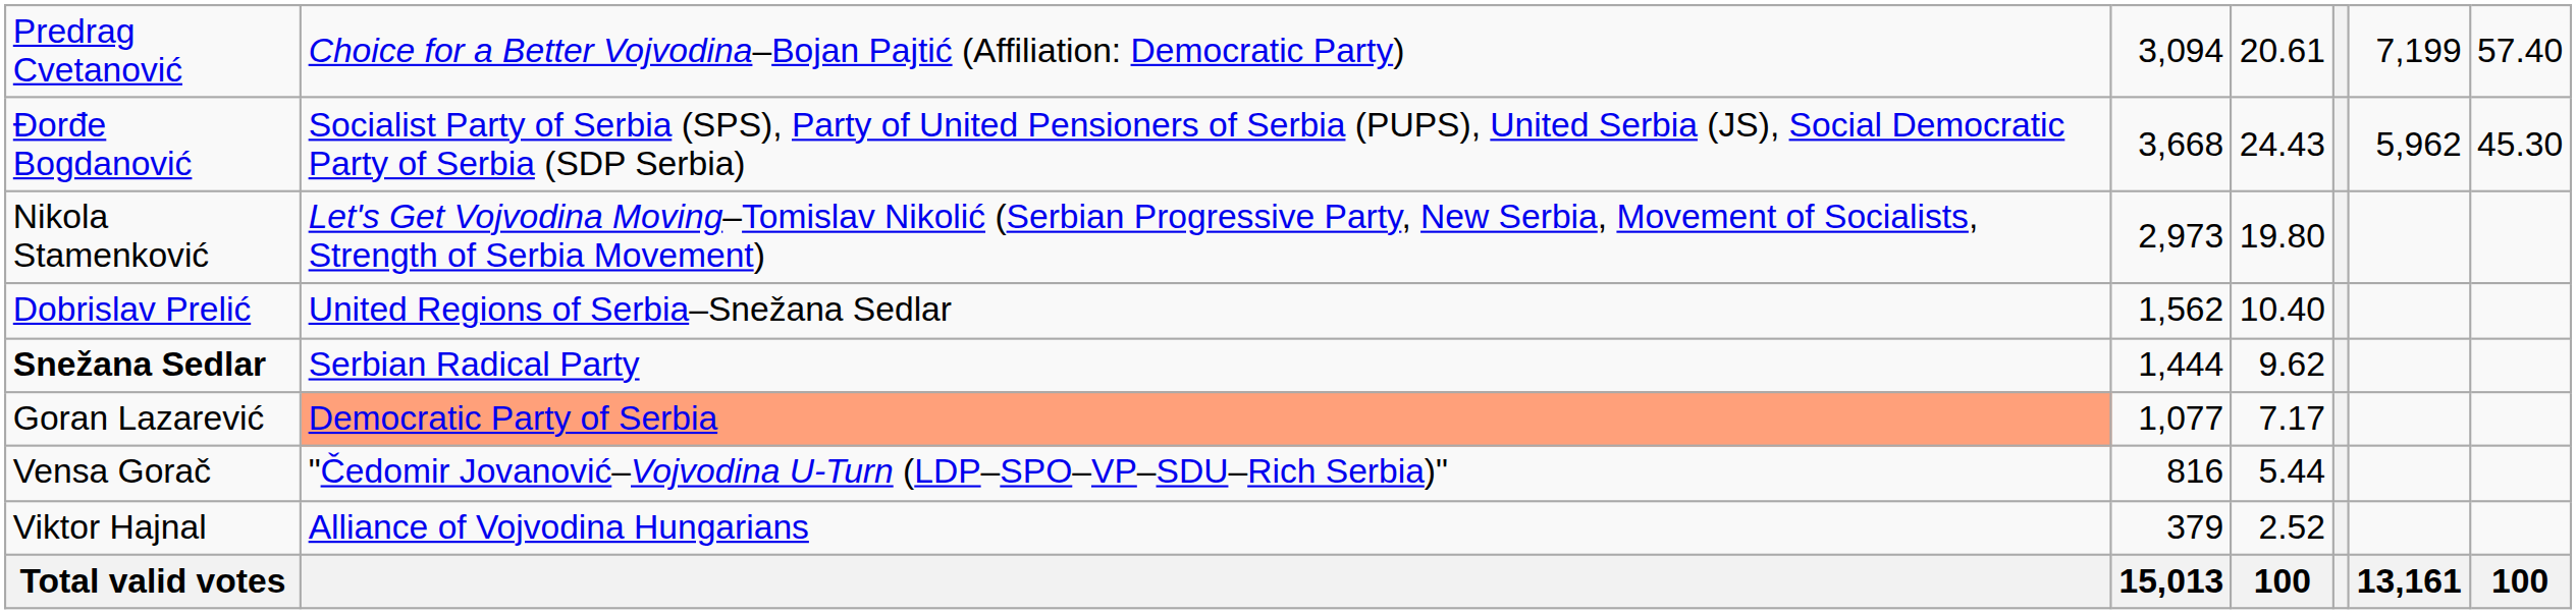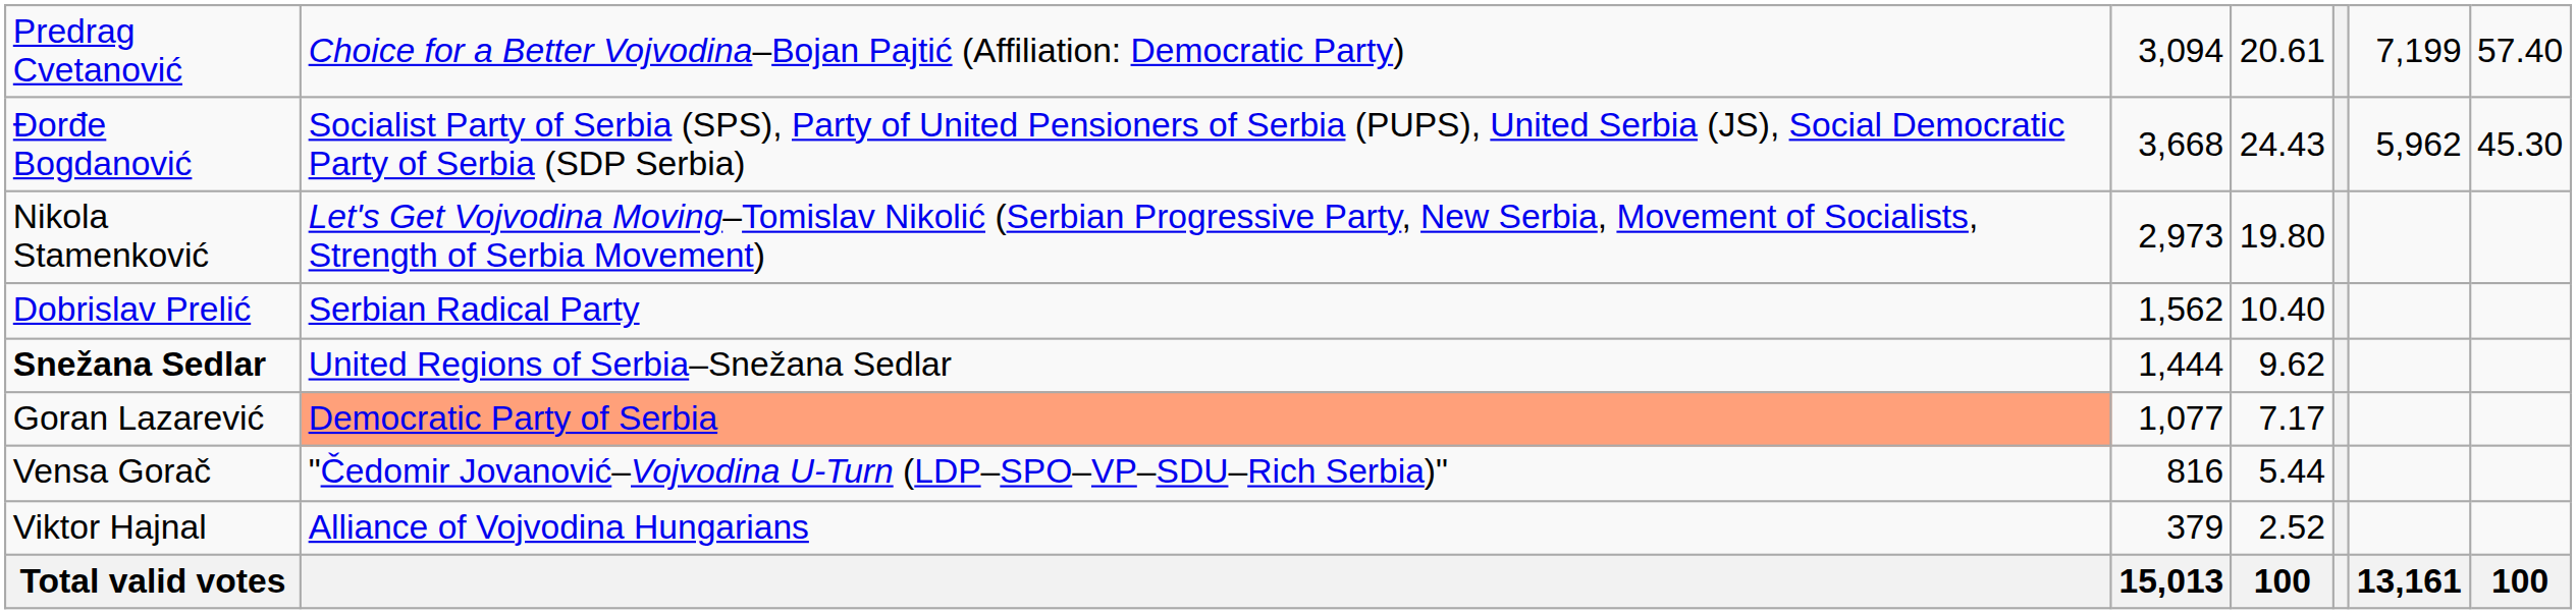Dobrislav Prelić | column 2: United Regions of Serbia–Snežana Sedlar -> Serbian Radical Party
Snežana Sedlar | column 2: Serbian Radical Party -> United Regions of Serbia–Snežana Sedlar
